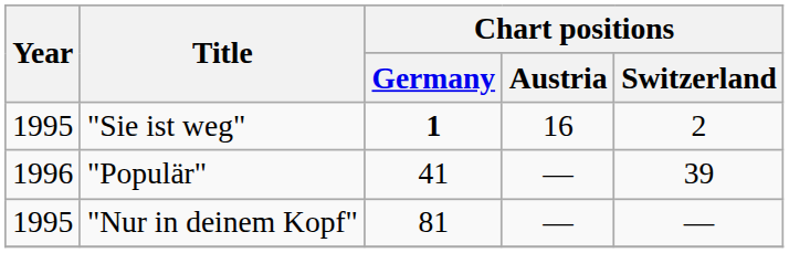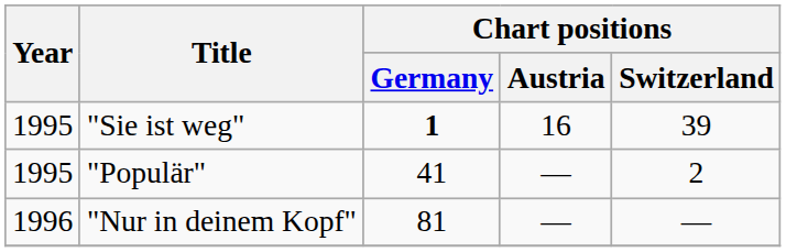"Sie ist weg" | Chart positions / Switzerland: 2 -> 39
"Populär" | Year: 1996 -> 1995
"Populär" | Chart positions / Switzerland: 39 -> 2
"Nur in deinem Kopf" | Year: 1995 -> 1996
